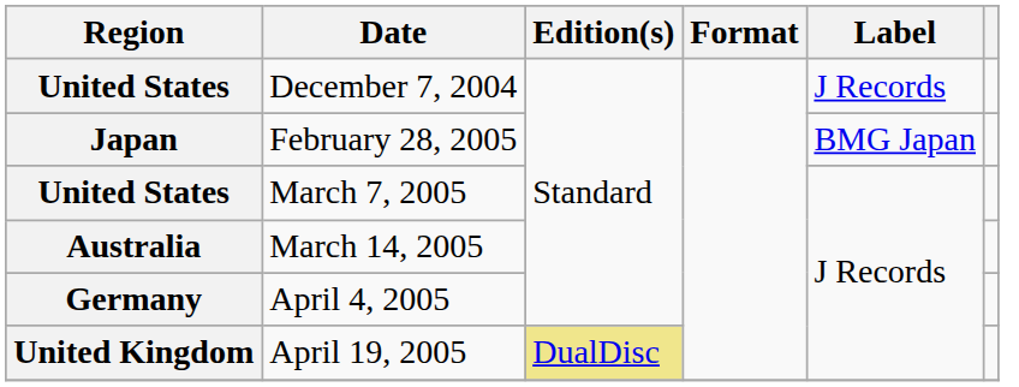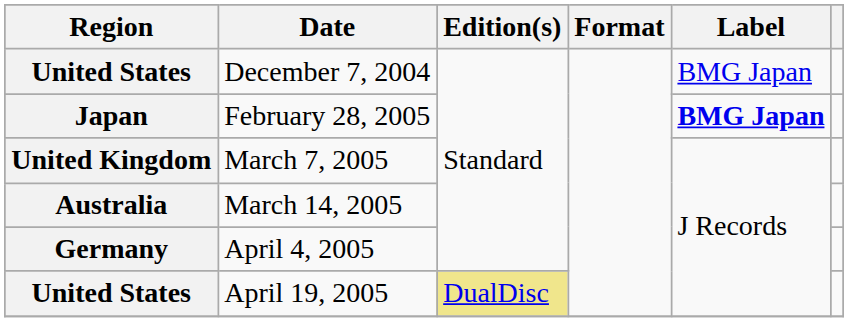December 7, 2004 | Label: J Records -> BMG Japan
February 28, 2005 | Label: normal -> bold
March 7, 2005 | Region: United States -> United Kingdom
April 19, 2005 | Region: United Kingdom -> United States
